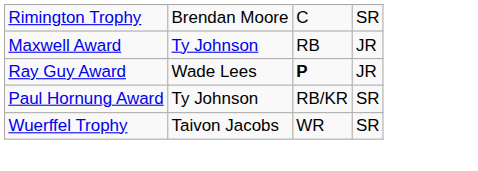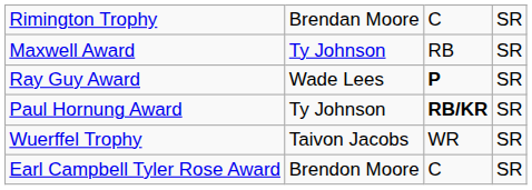Maxwell Award | column 4: JR -> SR
Ray Guy Award | column 4: JR -> SR
Paul Hornung Award | column 3: normal -> bold
+ row: Earl Campbell Tyler Rose Award | Brendon Moore | C | SR
